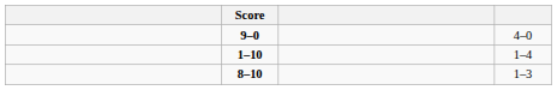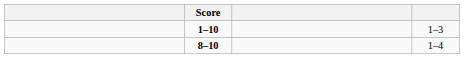- row: 9–0 | 4–0
1–10 | column 4: 1–4 -> 1–3
8–10 | column 4: 1–3 -> 1–4
